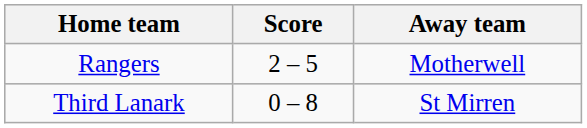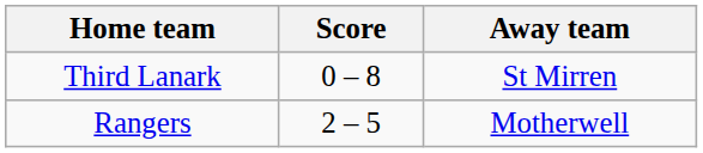rows swapped: Rangers <-> Third Lanark
